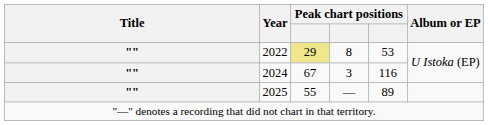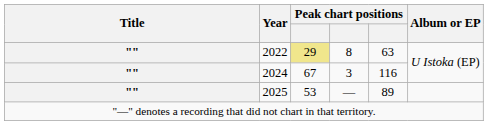2022 | column 5: 53 -> 63
2025 | column 3: 55 -> 53
